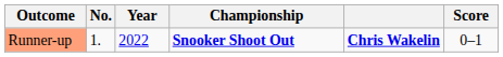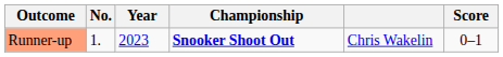Runner-up | Year: 2022 -> 2023
Runner-up | column 5: bold -> normal
